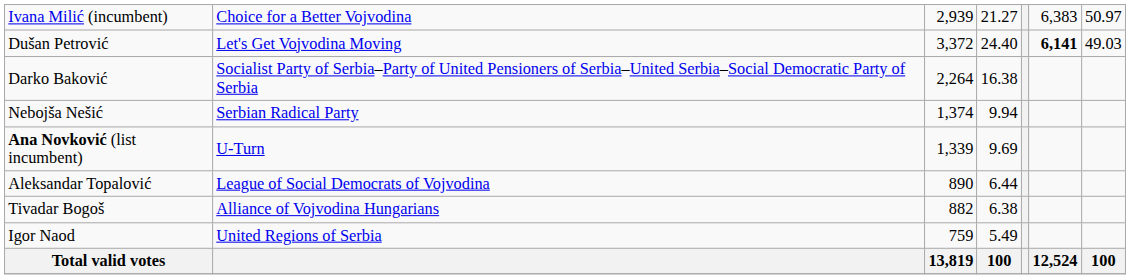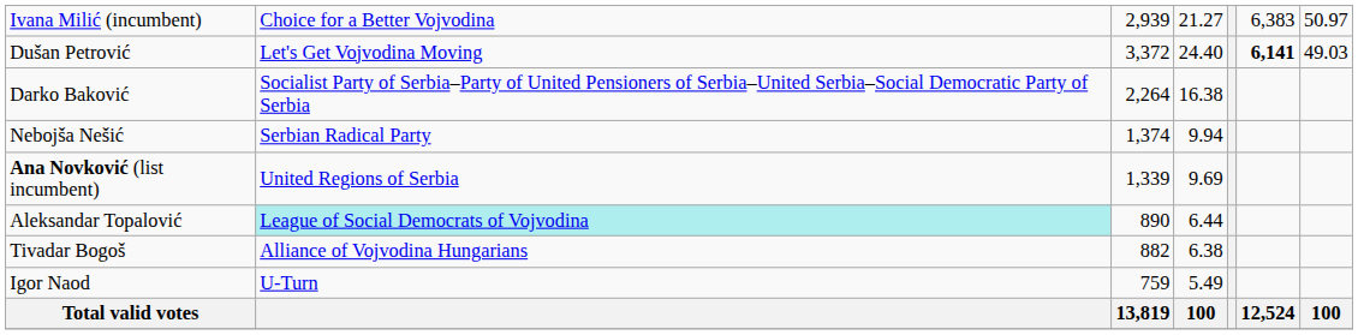Ana Novković (list incumbent) | column 2: U-Turn -> United Regions of Serbia
Aleksandar Topalović | column 2: no background -> paleturquoise background
Igor Naod | column 2: United Regions of Serbia -> U-Turn
